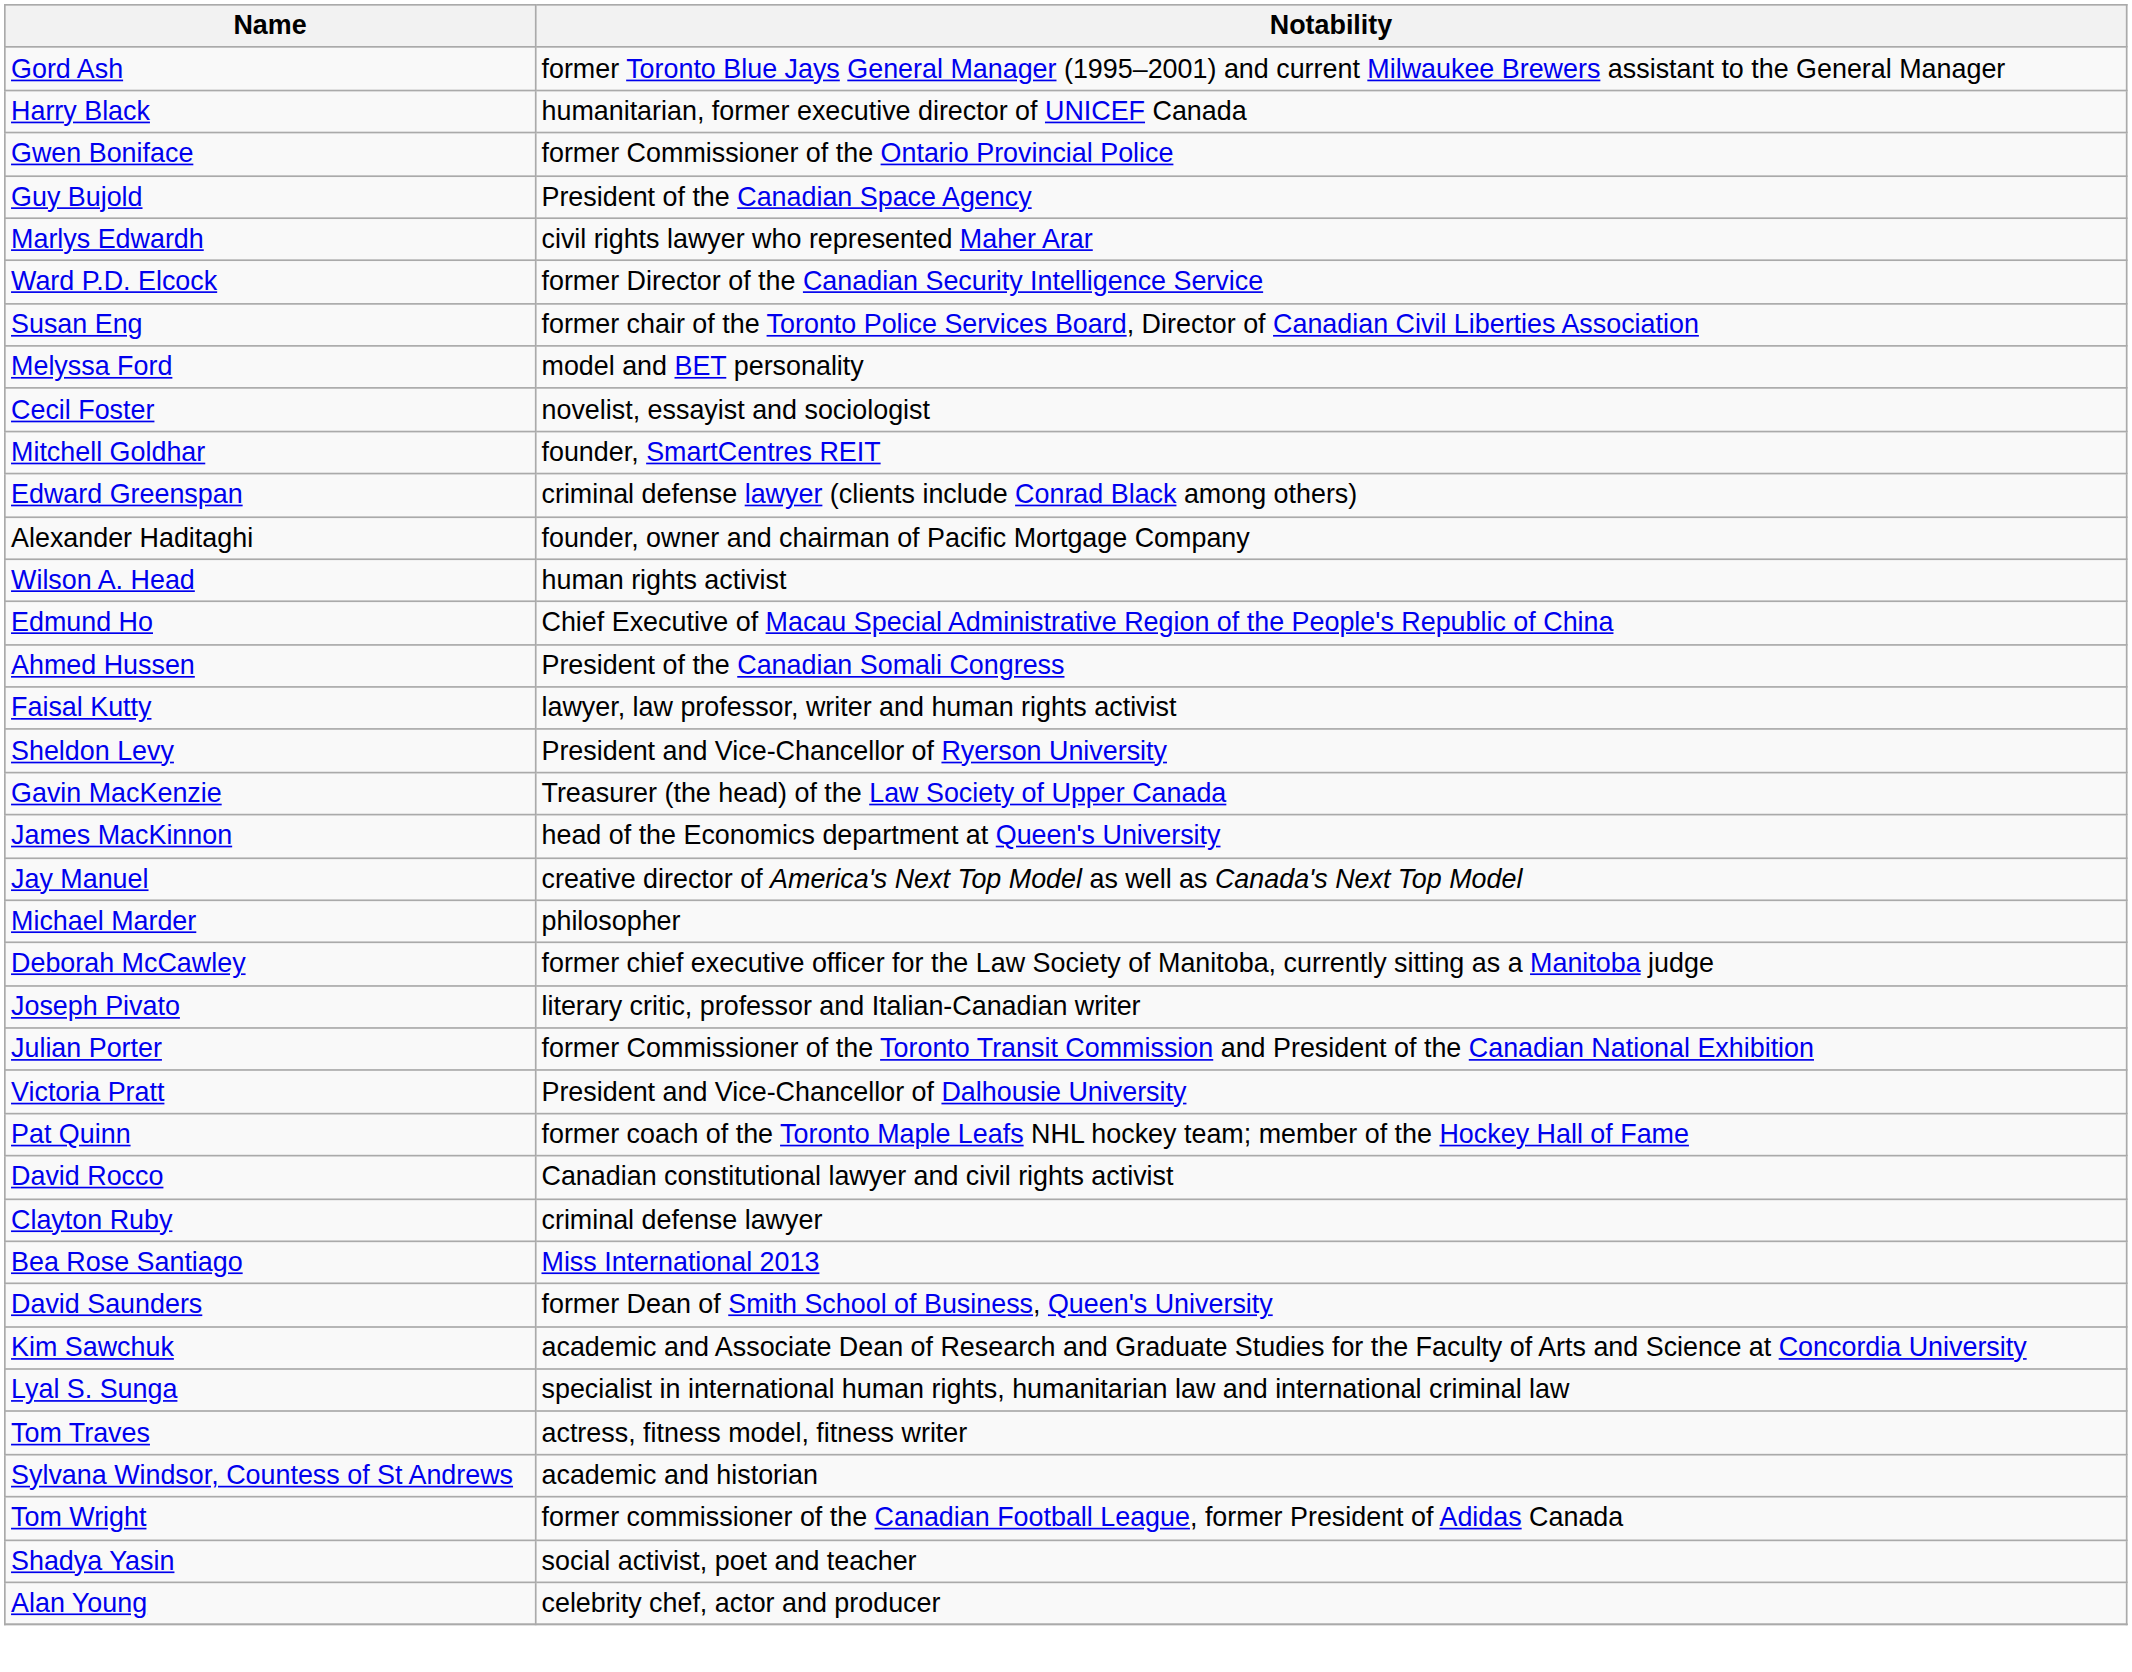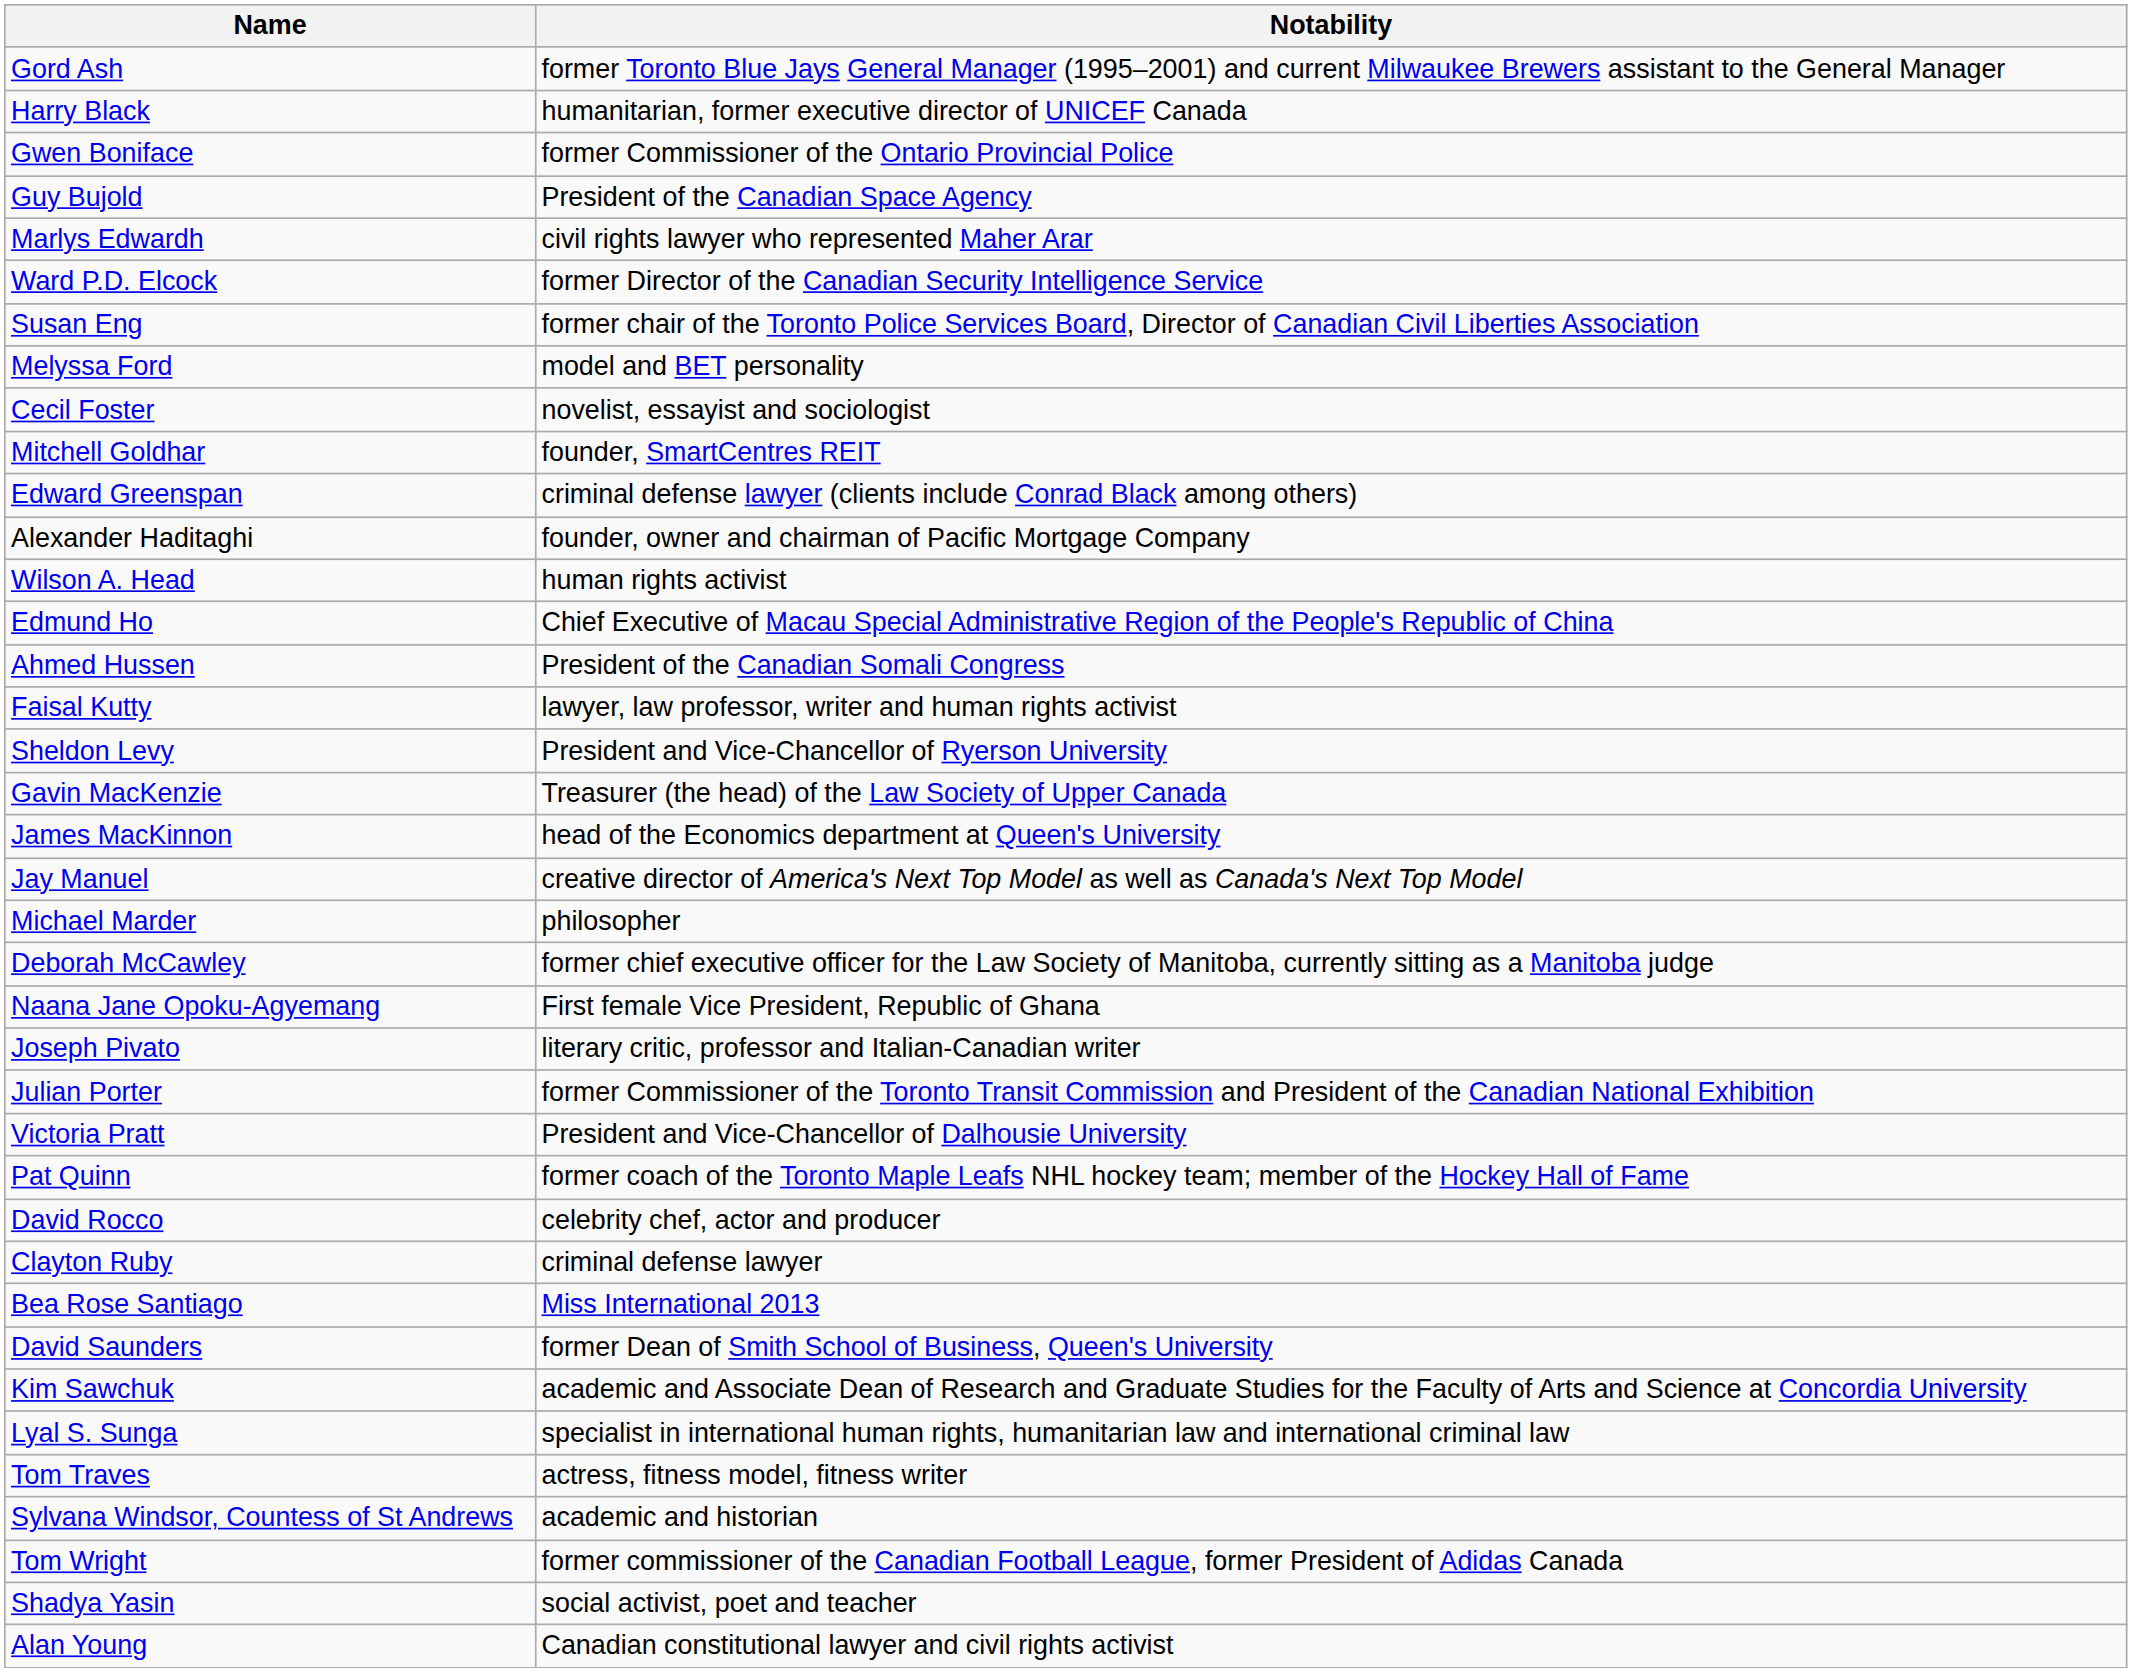+ row: Naana Jane Opoku-Agyemang | First female Vice President, Republic of Ghana
David Rocco | Notability: Canadian constitutional lawyer and civil rights activist -> celebrity chef, actor and producer
Alan Young | Notability: celebrity chef, actor and producer -> Canadian constitutional lawyer and civil rights activist
